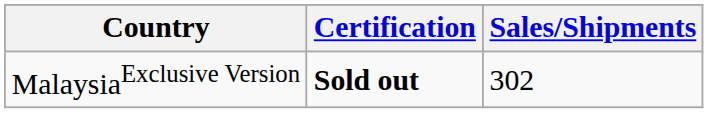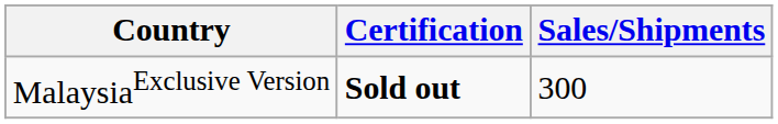MalaysiaExclusive Version | Sales/Shipments: 302 -> 300
